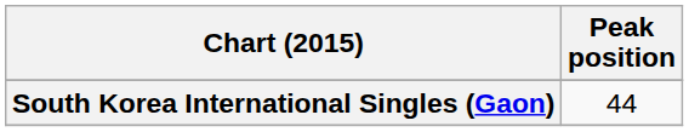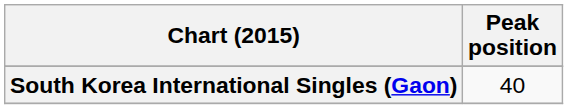South Korea International Singles (Gaon) | Peak position: 44 -> 40
